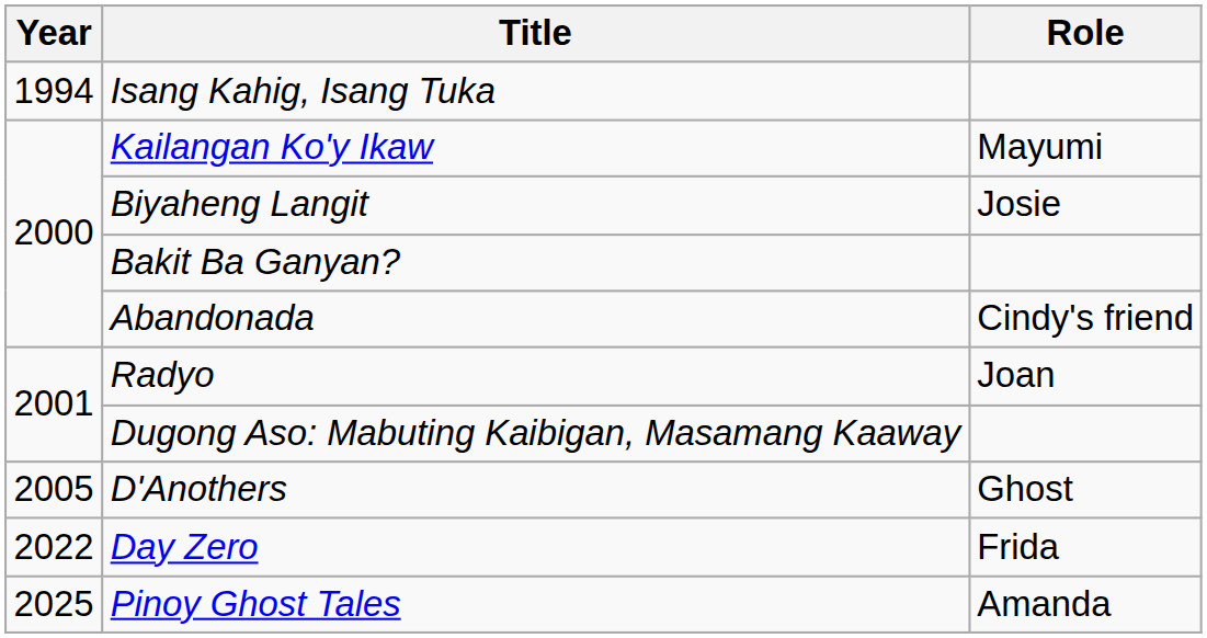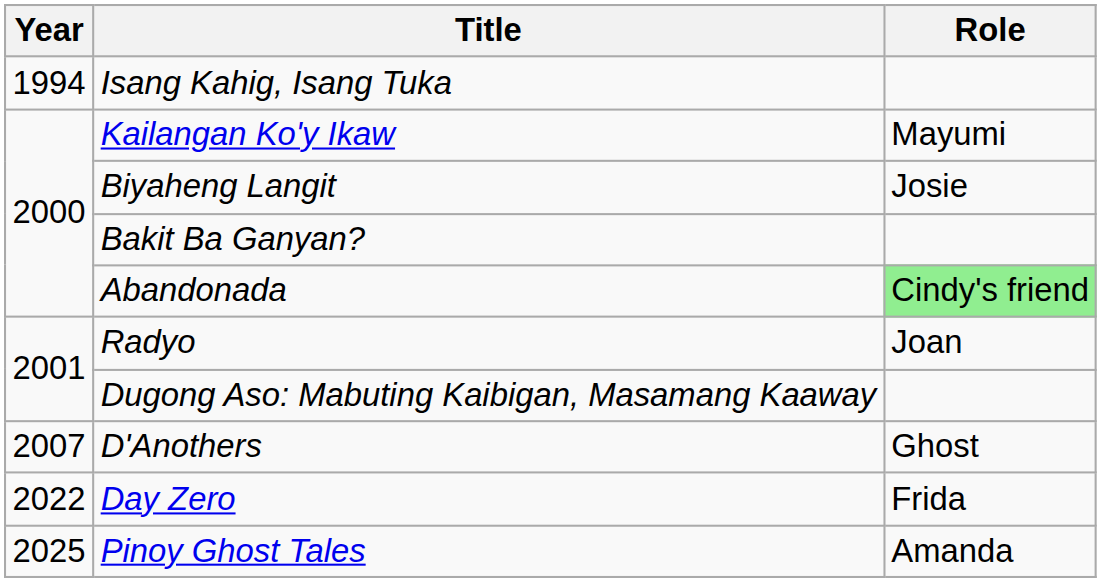Abandonada | Role: no background -> lightgreen background
D'Anothers | Year: 2005 -> 2007
